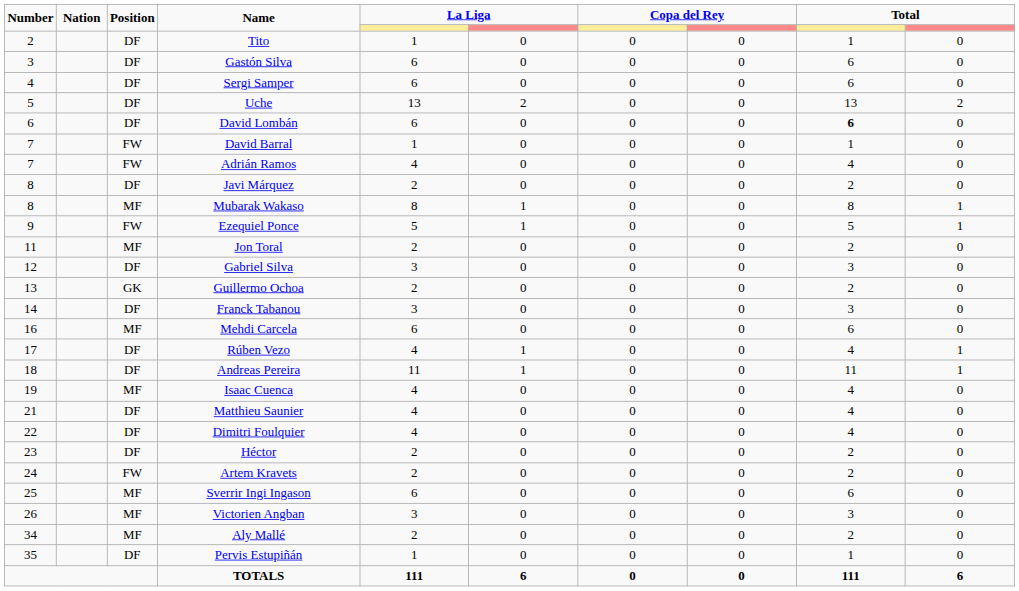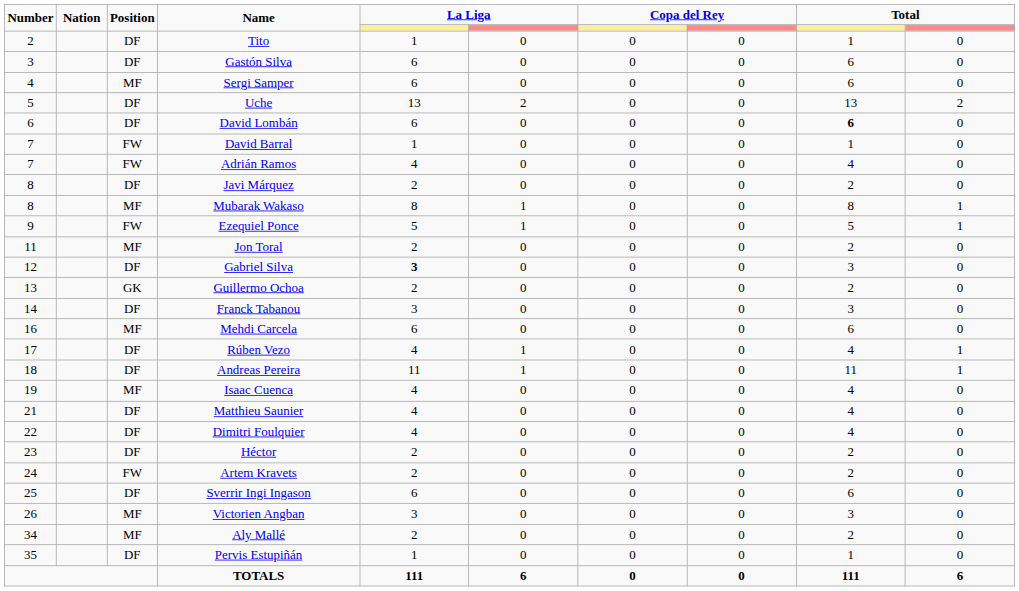Sergi Samper | Position: DF -> MF
Gabriel Silva | column 5: normal -> bold
Sverrir Ingi Ingason | Position: MF -> DF
